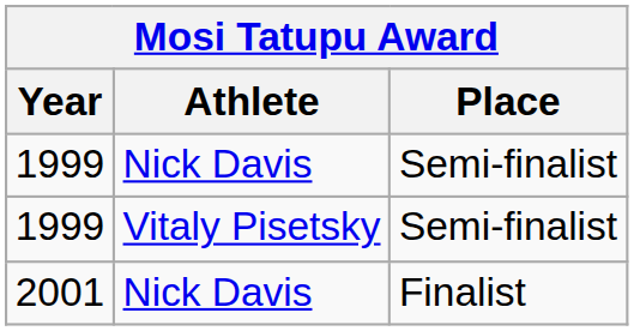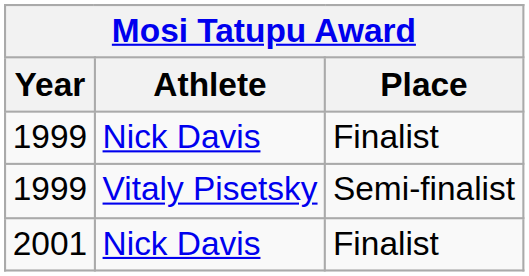1999 / Nick Davis | Place: Semi-finalist -> Finalist
